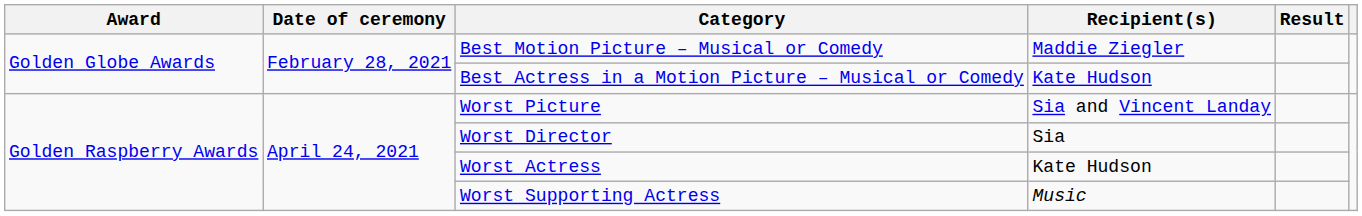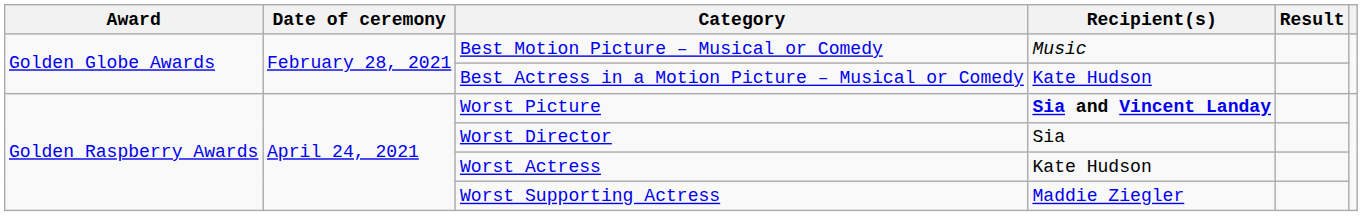Best Motion Picture – Musical or Comedy | Recipient(s): Maddie Ziegler -> Music
Worst Picture | Recipient(s): normal -> bold
Worst Supporting Actress | Recipient(s): Music -> Maddie Ziegler
